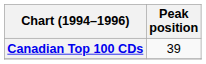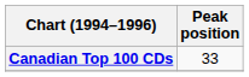Canadian Top 100 CDs | Peak position: 39 -> 33
